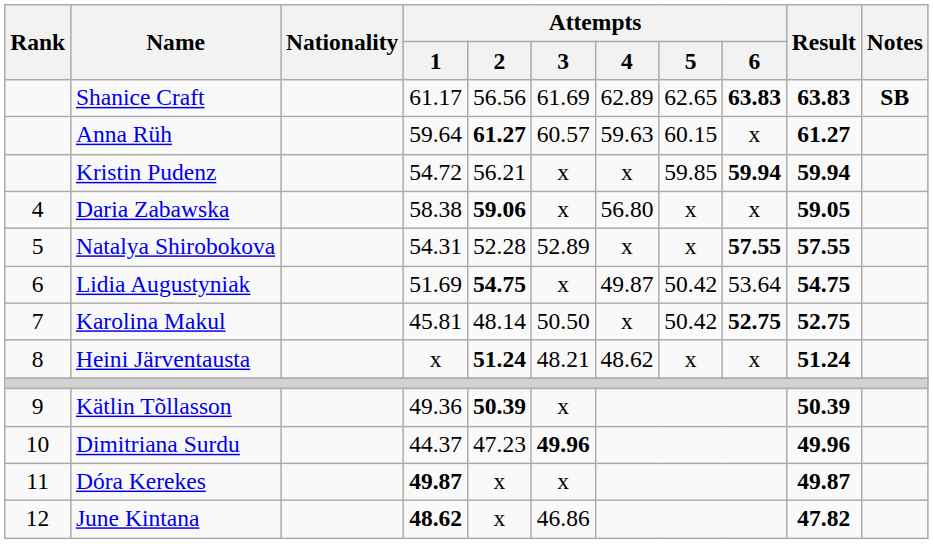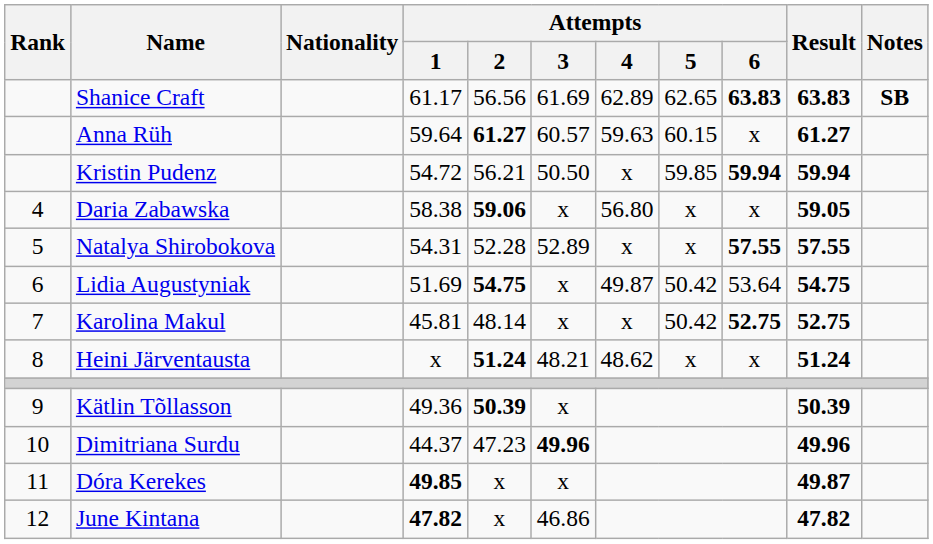Kristin Pudenz | Attempts / 3: x -> 50.50
Karolina Makul | Attempts / 3: 50.50 -> x
Dóra Kerekes | Attempts / 1: 49.87 -> 49.85
June Kintana | Attempts / 1: 48.62 -> 47.82
